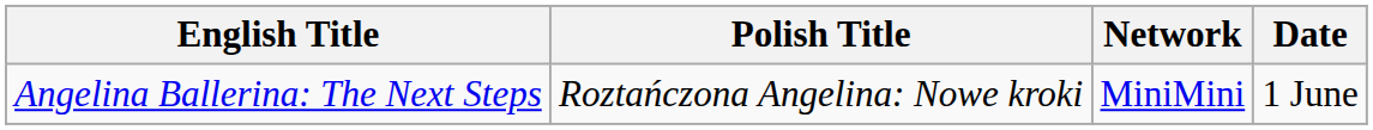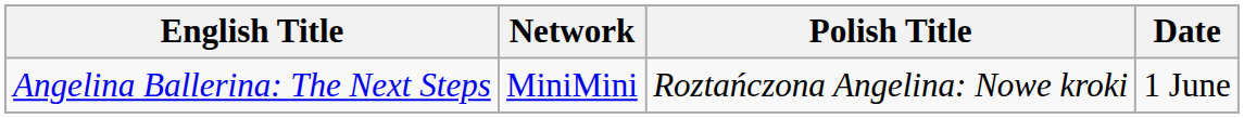columns swapped: Polish Title <-> Network
